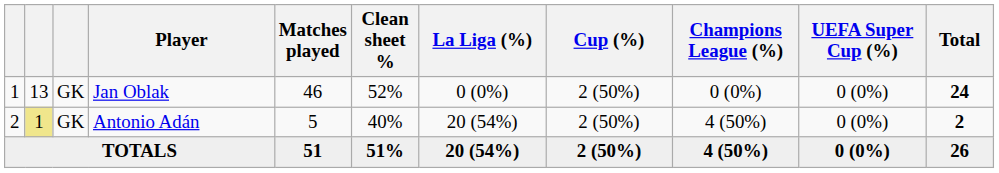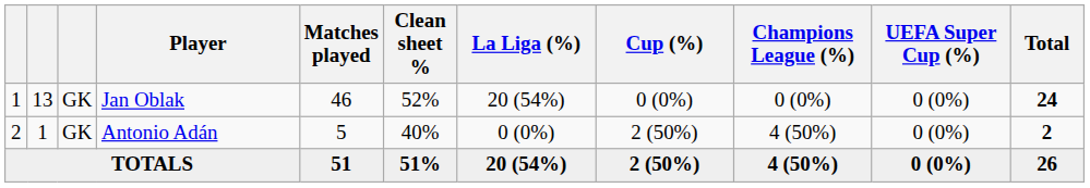Jan Oblak | La Liga (%): 0 (0%) -> 20 (54%)
Jan Oblak | Cup (%): 2 (50%) -> 0 (0%)
Antonio Adán | column 2: khaki background -> no background
Antonio Adán | La Liga (%): 20 (54%) -> 0 (0%)
